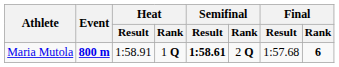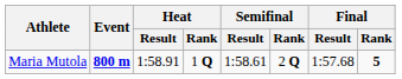Maria Mutola | Semifinal / Result: bold -> normal
Maria Mutola | Final / Rank: 6 -> 5
